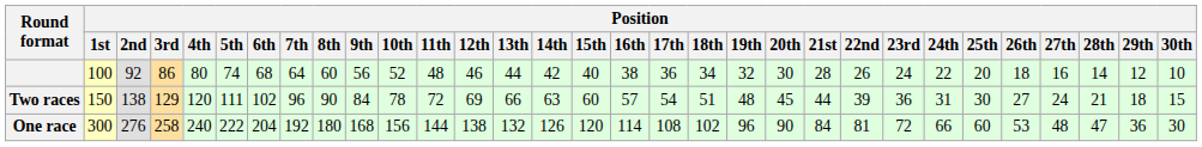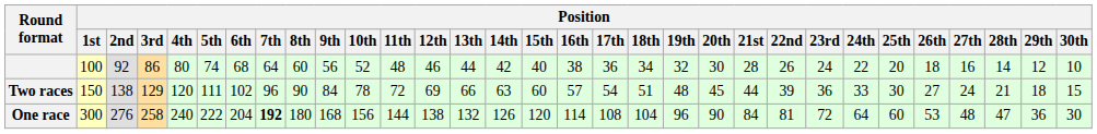Two races | Position / 24th: 31 -> 33
One race | Position / 7th: normal -> bold
One race | Position / 18th: 102 -> 104
One race | Position / 24th: 66 -> 64
